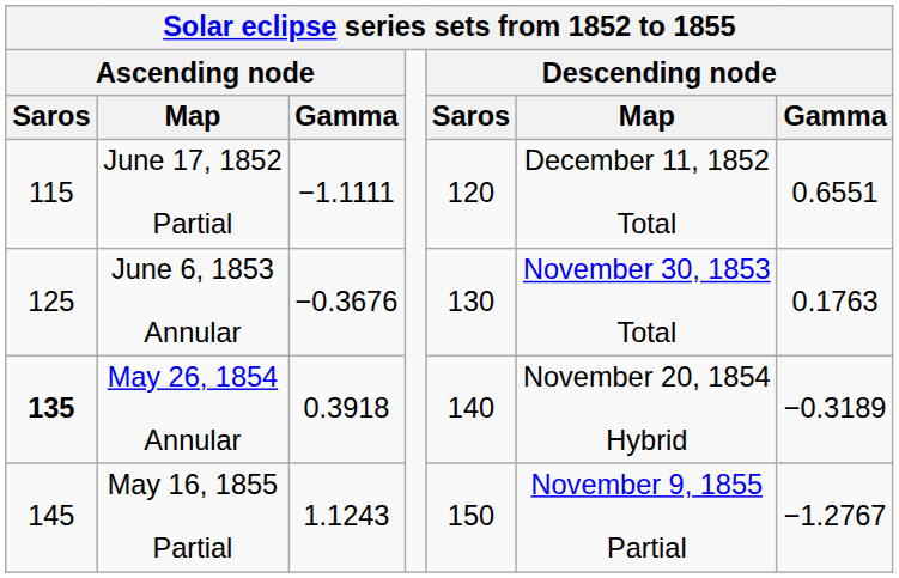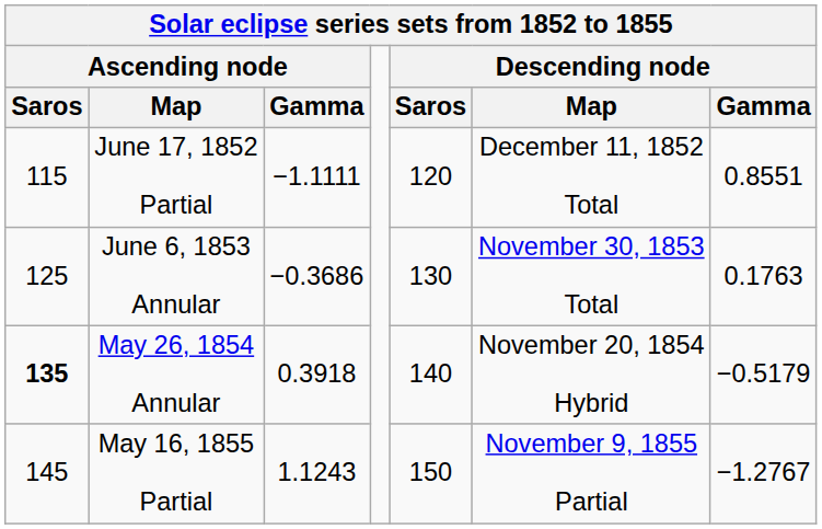June 17, 1852 Partial | Descending node / Gamma: 0.6551 -> 0.8551
June 6, 1853 Annular | Ascending node / Gamma: −0.3676 -> −0.3686
May 26, 1854 Annular | Descending node / Gamma: −0.3189 -> −0.5179
